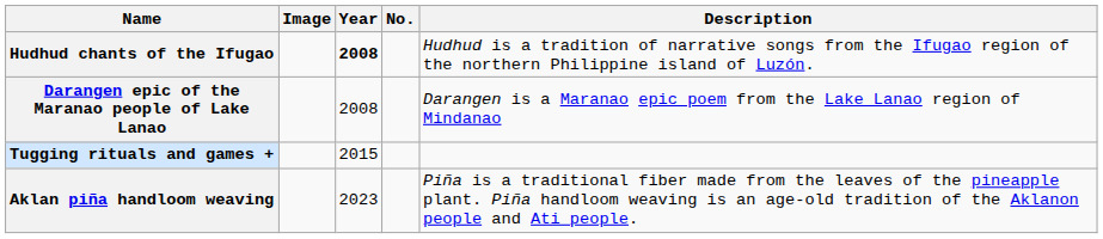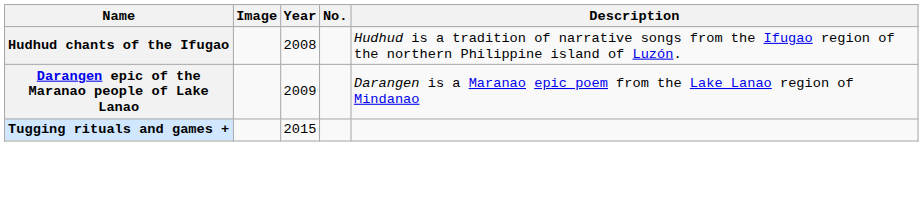Hudhud chants of the Ifugao | Year: bold -> normal
Darangen epic of the Maranao people of Lake Lanao | Year: 2008 -> 2009
- row: Aklan piña handloom weaving | 2023 | Piña is a traditional fiber made from the leaves of the pineapple plant. Piña handloom weaving is an age-old tradition of the Aklanon people and Ati people.
